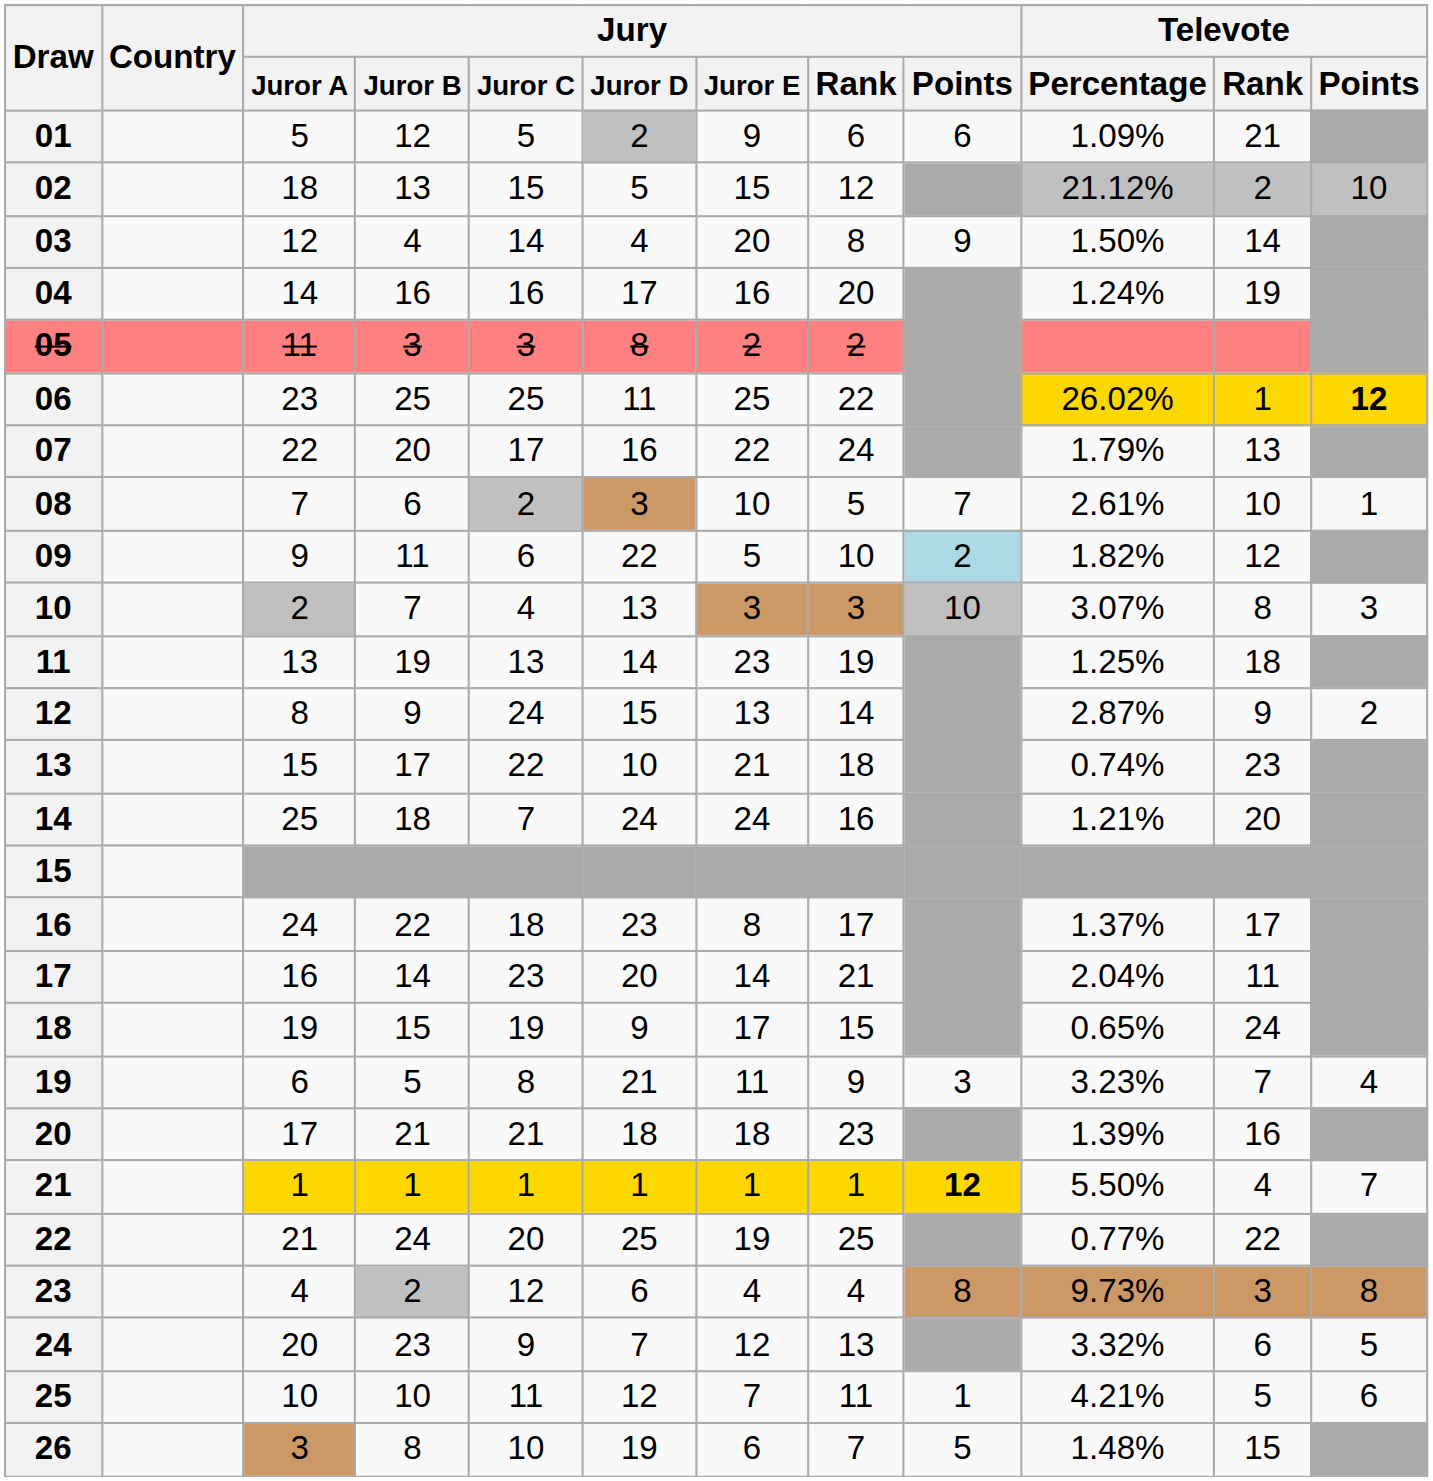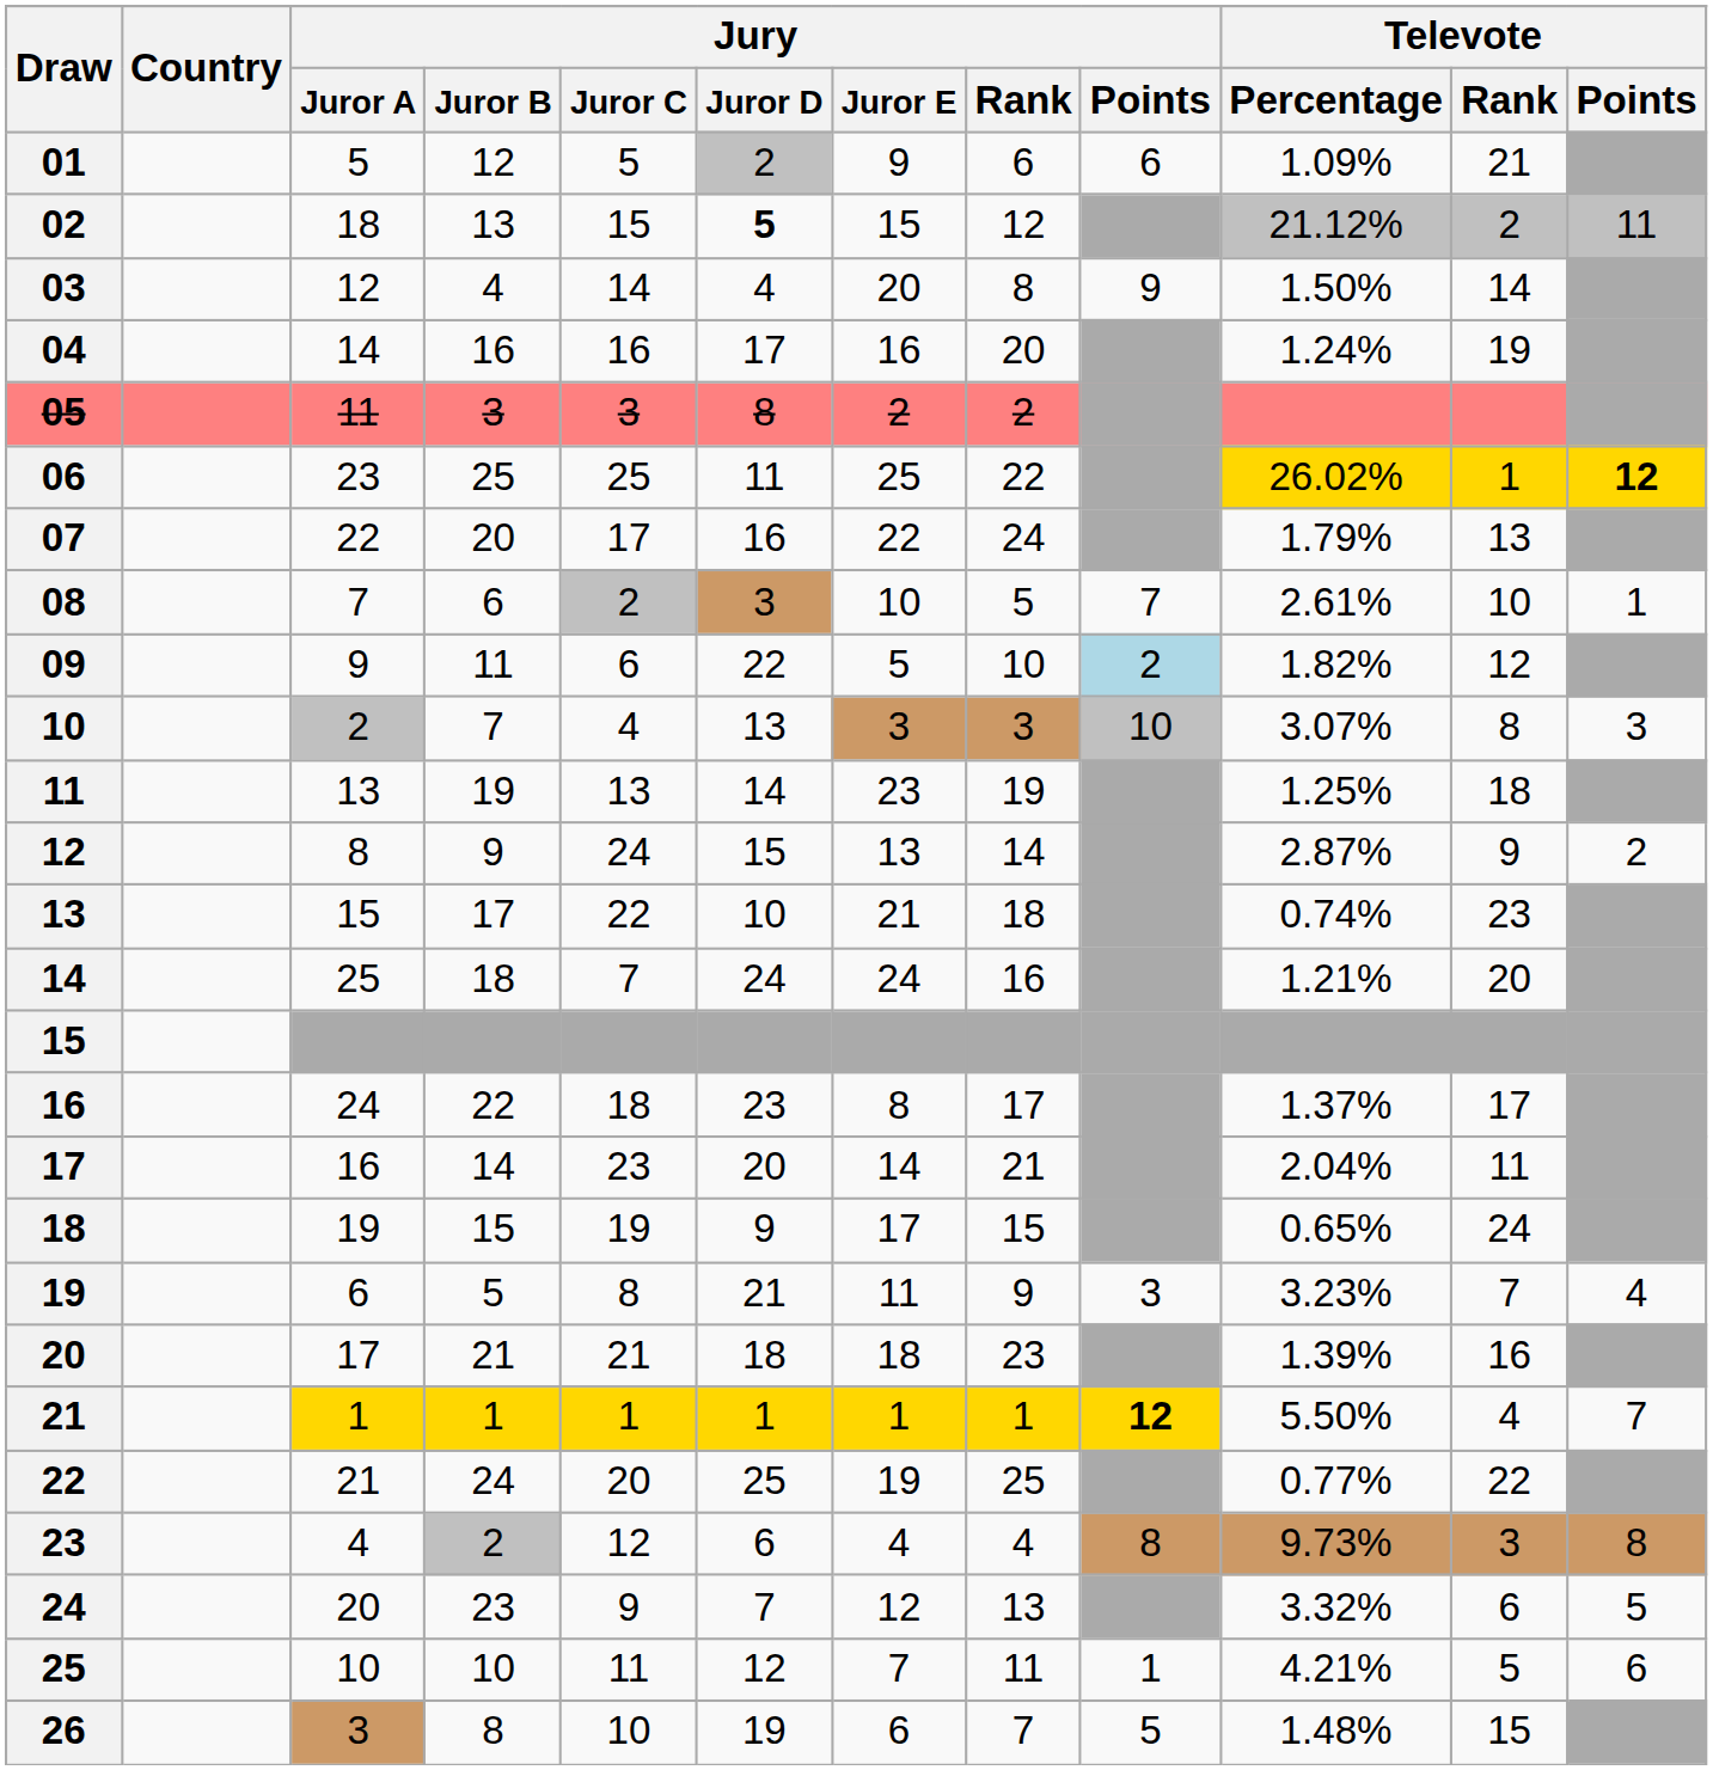02 | Jury / Juror D: normal -> bold
02 | Televote / Points: 10 -> 11
